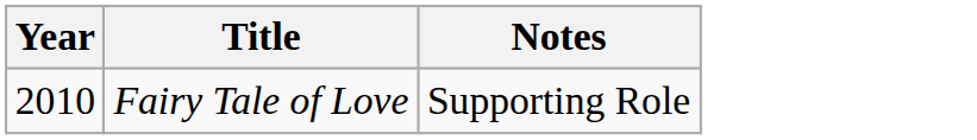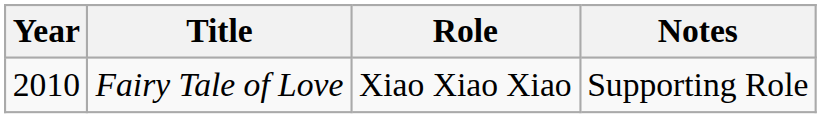+ column: Role | Xiao Xiao Xiao
